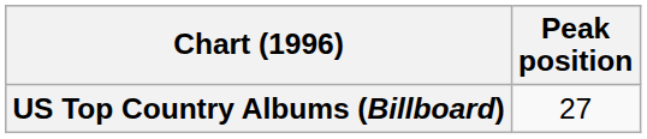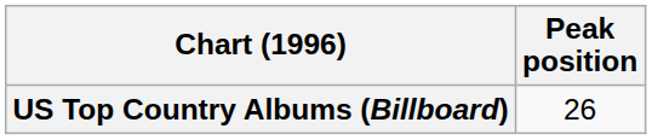US Top Country Albums (Billboard) | Peak position: 27 -> 26
